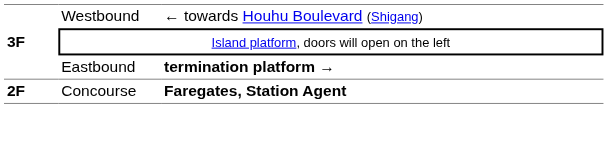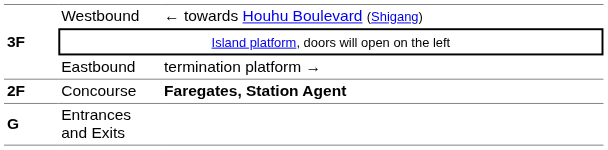Eastbound | column 3: bold -> normal
+ row: G | Entrances and Exits
